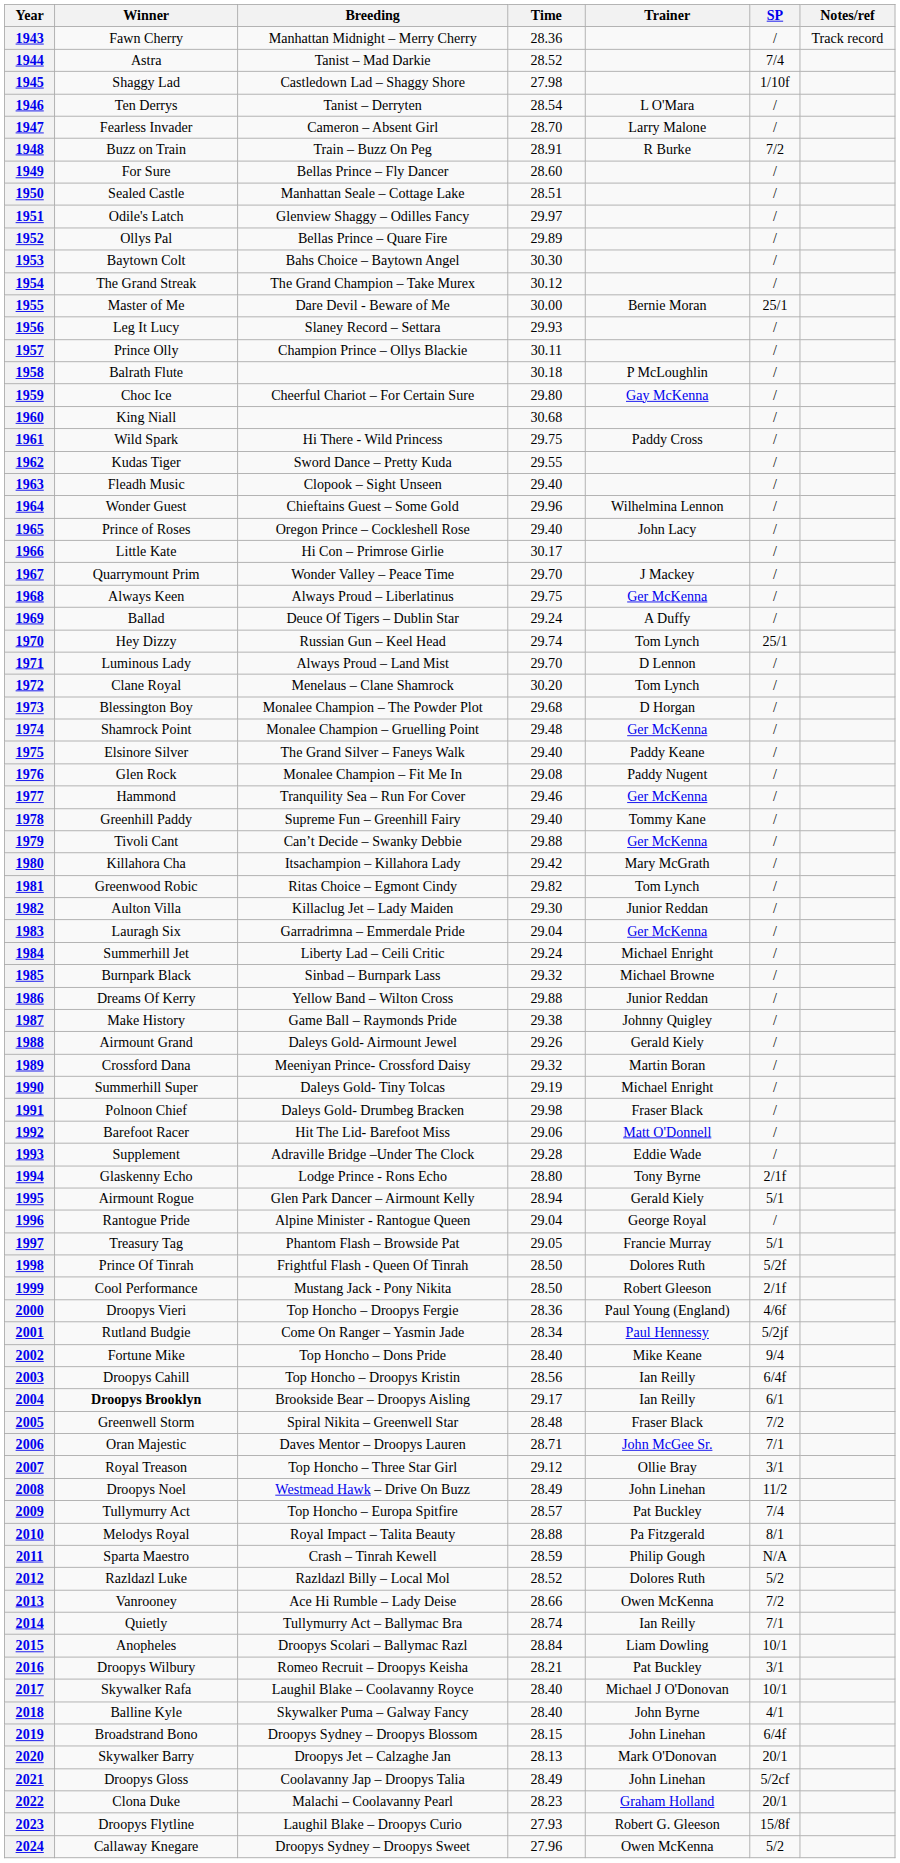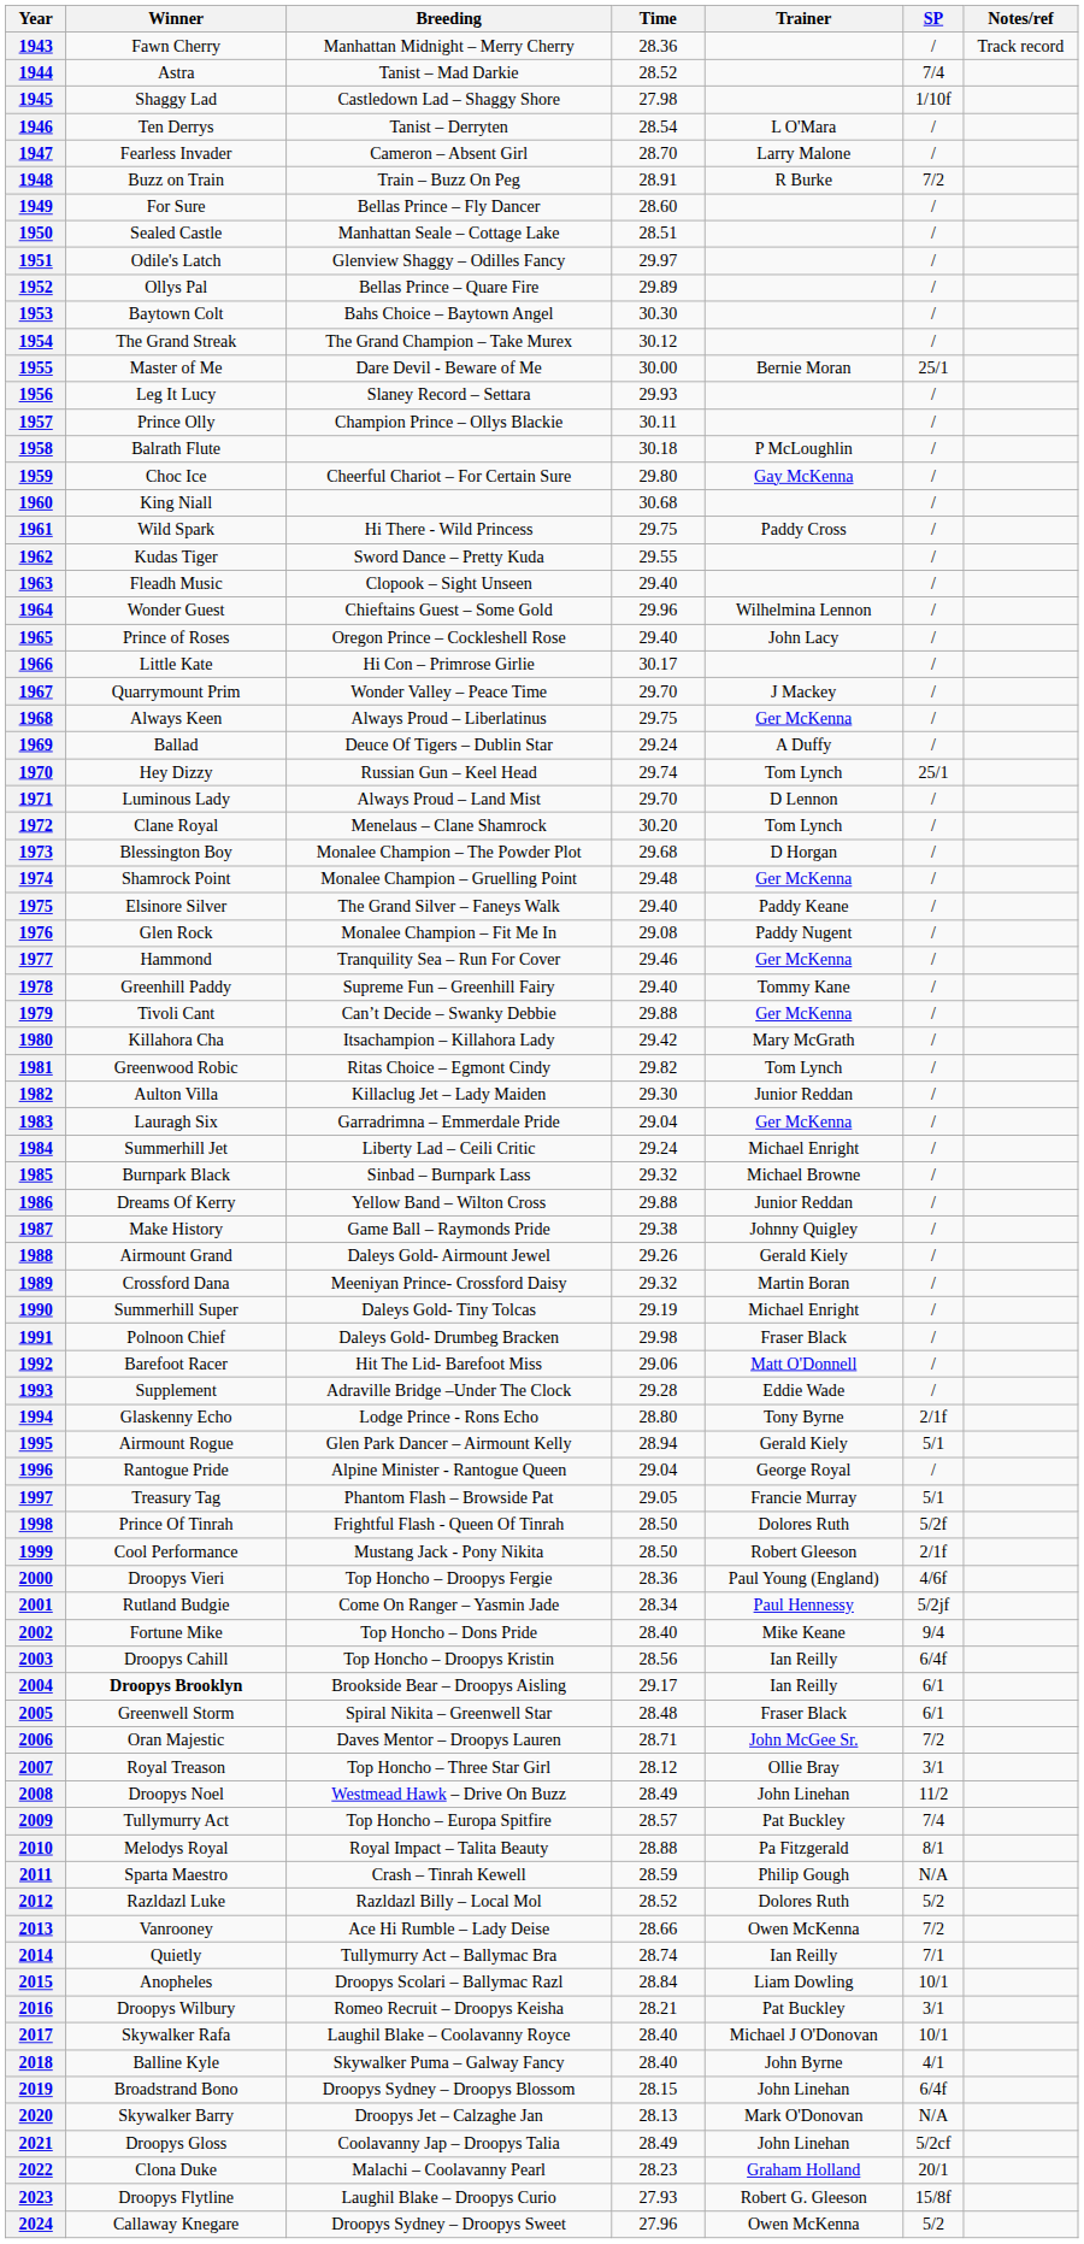2005 | SP: 7/2 -> 6/1
2006 | SP: 7/1 -> 7/2
2007 | Time: 29.12 -> 28.12
2020 | SP: 20/1 -> N/A
